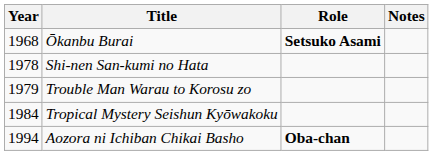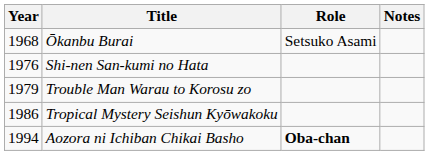Ōkanbu Burai | Role: bold -> normal
Shi-nen San-kumi no Hata | Year: 1978 -> 1976
Tropical Mystery Seishun Kyōwakoku | Year: 1984 -> 1986
